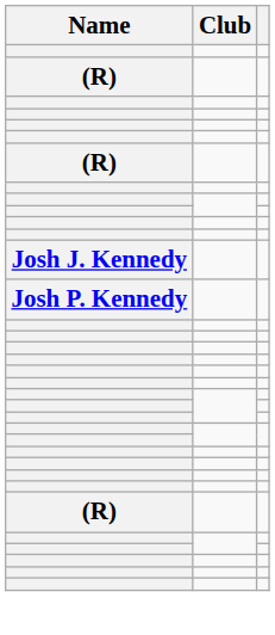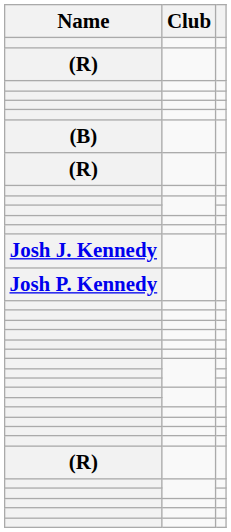+ row: (B)
